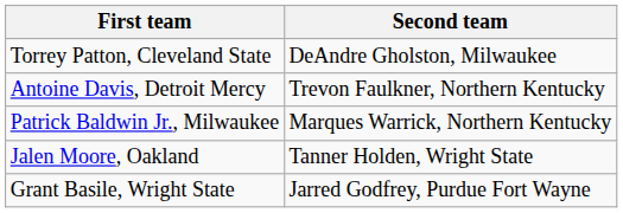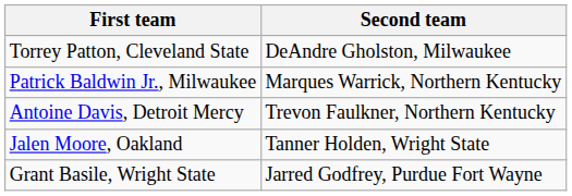rows swapped: Antoine Davis, Detroit Mercy <-> Patrick Baldwin Jr., Milwaukee
